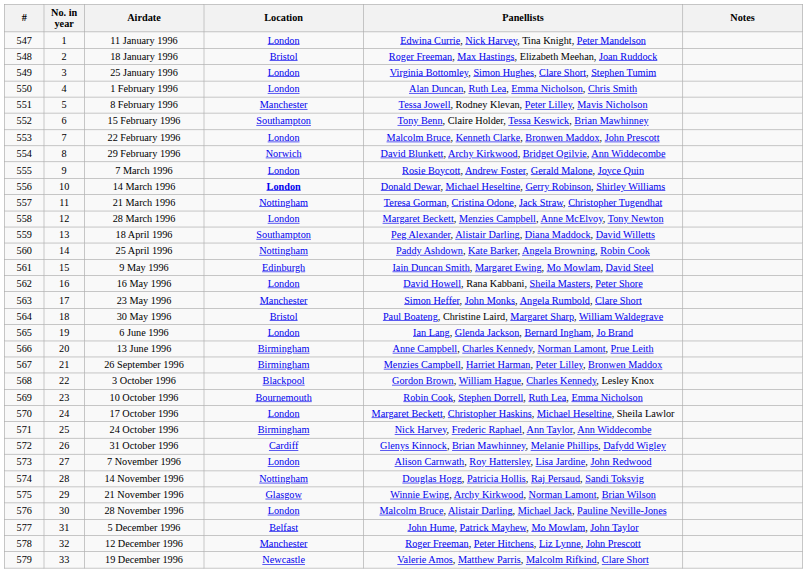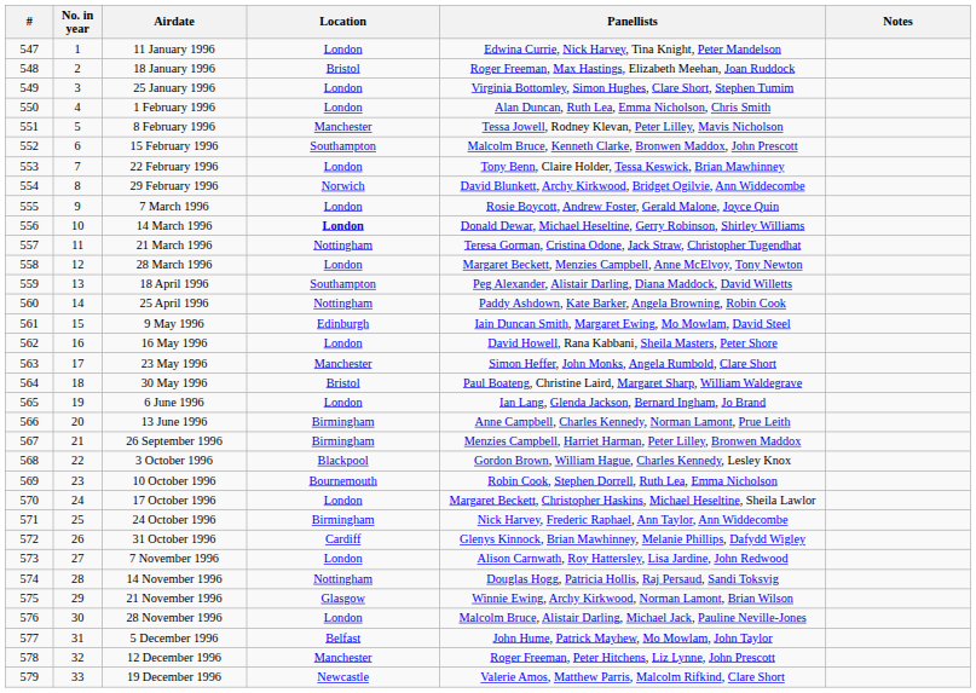15 February 1996 | Panellists: Tony Benn, Claire Holder, Tessa Keswick, Brian Mawhinney -> Malcolm Bruce, Kenneth Clarke, Bronwen Maddox, John Prescott
22 February 1996 | Panellists: Malcolm Bruce, Kenneth Clarke, Bronwen Maddox, John Prescott -> Tony Benn, Claire Holder, Tessa Keswick, Brian Mawhinney
